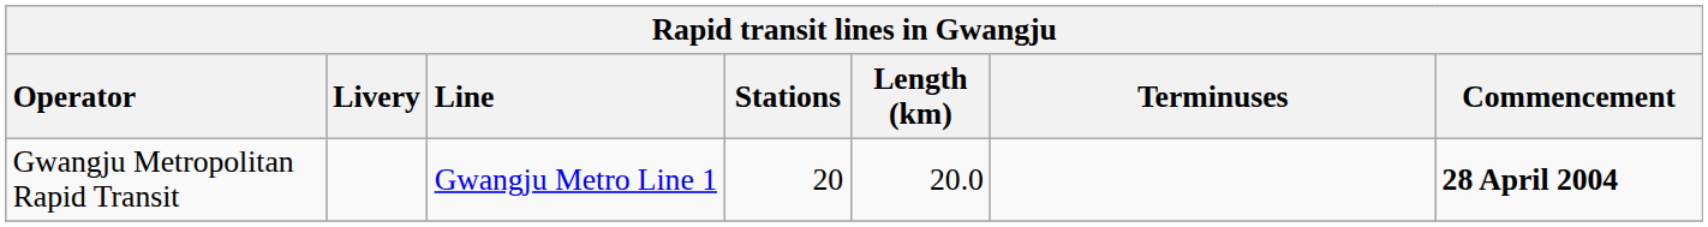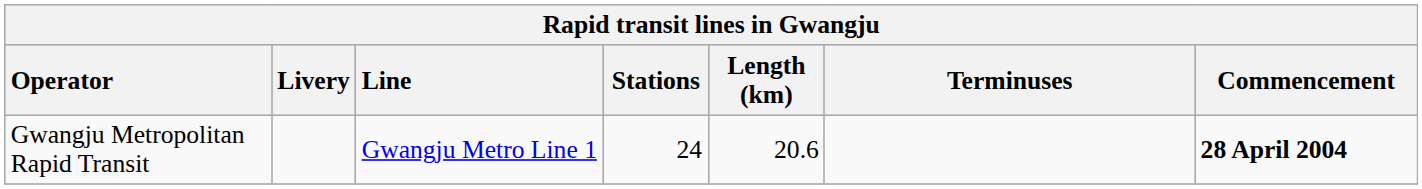Gwangju Metropolitan Rapid Transit | Stations: 20 -> 24
Gwangju Metropolitan Rapid Transit | Length (km): 20.0 -> 20.6
